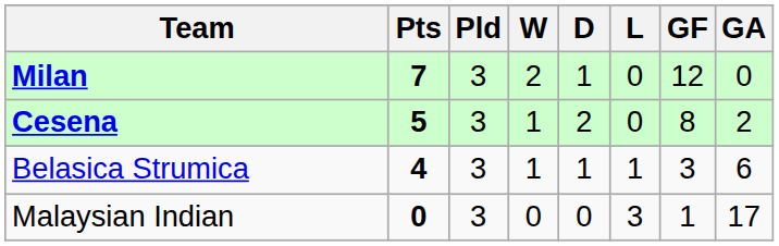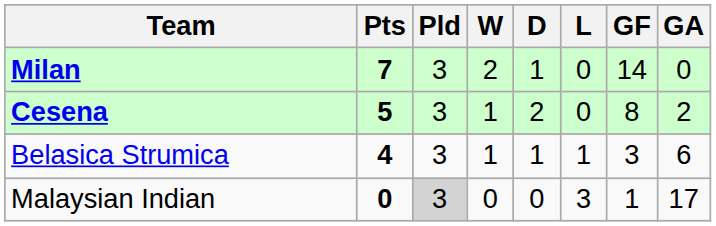Milan | GF: 12 -> 14
Malaysian Indian | Pld: no background -> lightgrey background
